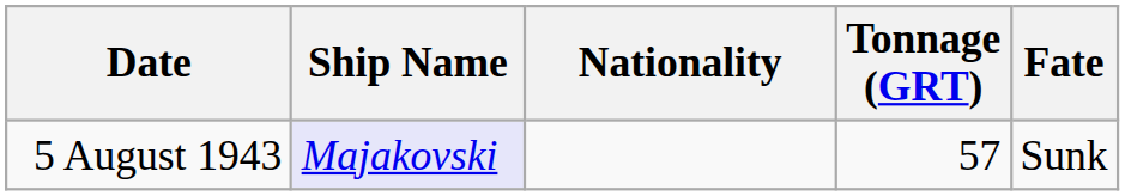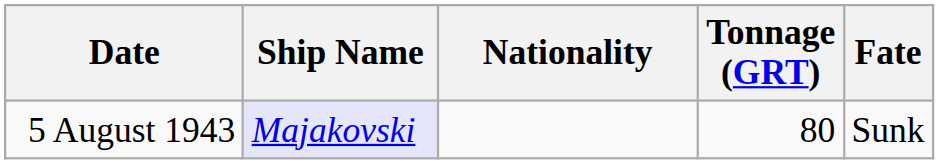5 August 1943 | Tonnage (GRT): 57 -> 80
